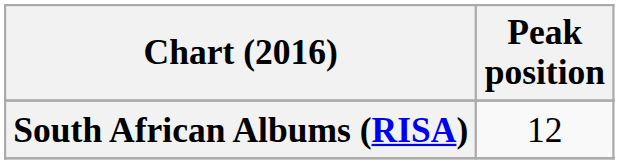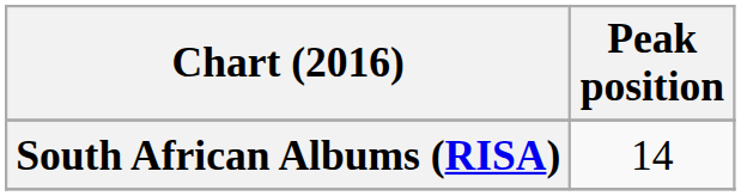South African Albums (RISA) | Peak position: 12 -> 14
